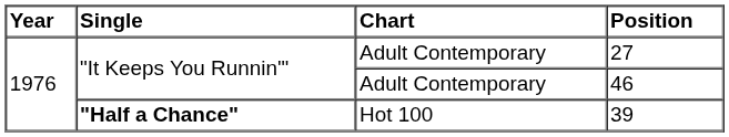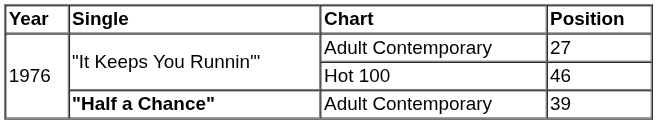46 | Chart: Adult Contemporary -> Hot 100
39 | Chart: Hot 100 -> Adult Contemporary
